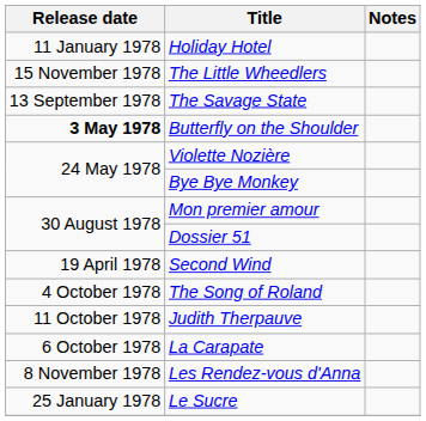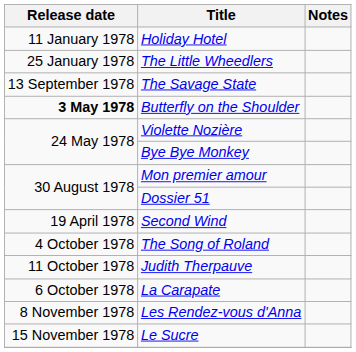The Little Wheedlers | Release date: 15 November 1978 -> 25 January 1978
Le Sucre | Release date: 25 January 1978 -> 15 November 1978
